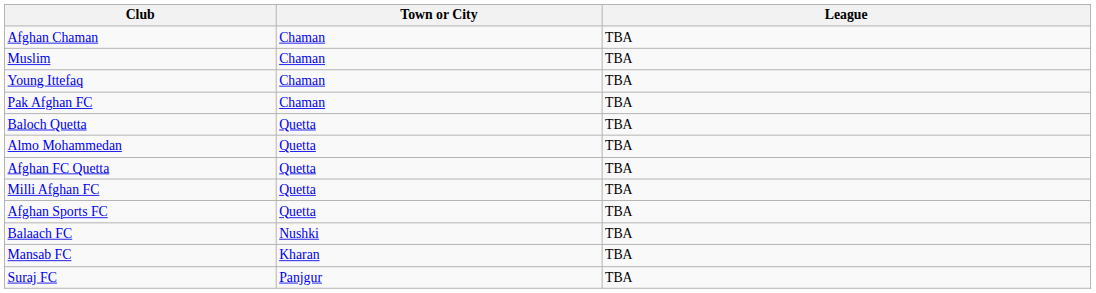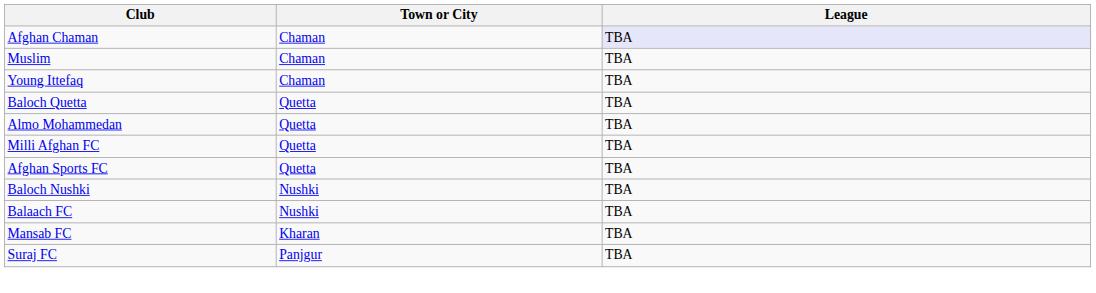Afghan Chaman | League: no background -> lavender background
- row: Pak Afghan FC | Chaman | TBA
- row: Afghan FC Quetta | Quetta | TBA
+ row: Baloch Nushki | Nushki | TBA
